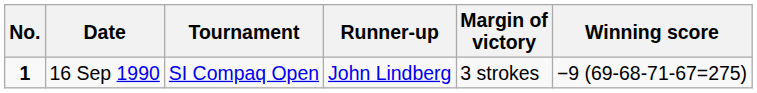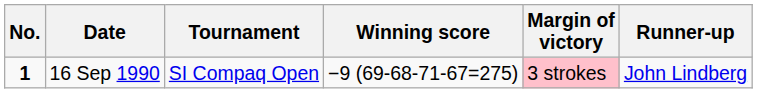columns swapped: Winning score <-> Runner-up
16 Sep 1990 | Margin of victory: no background -> pink background
